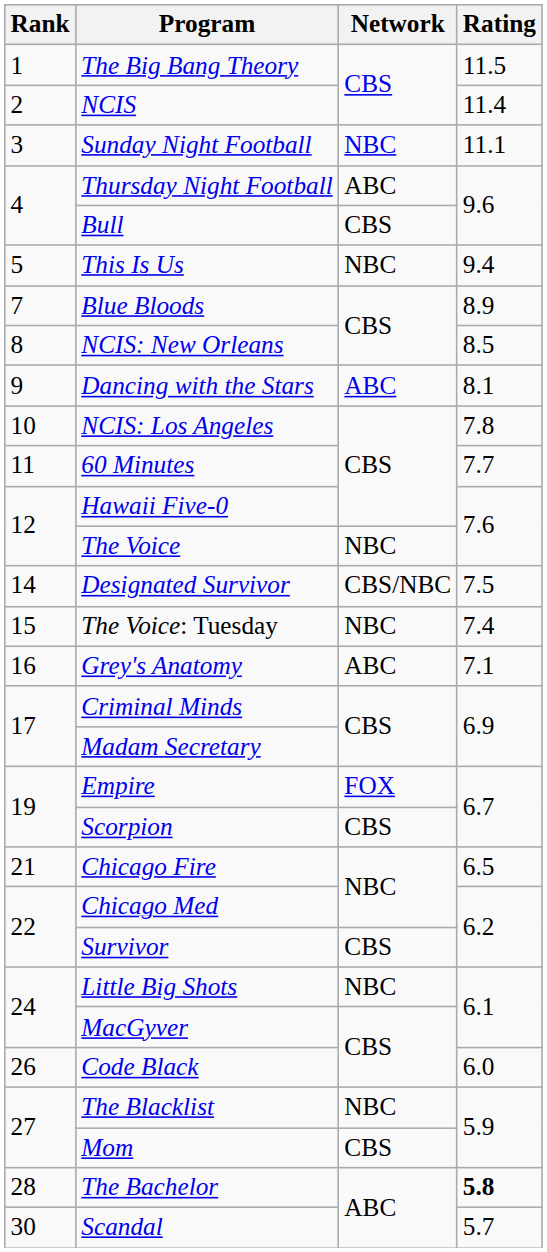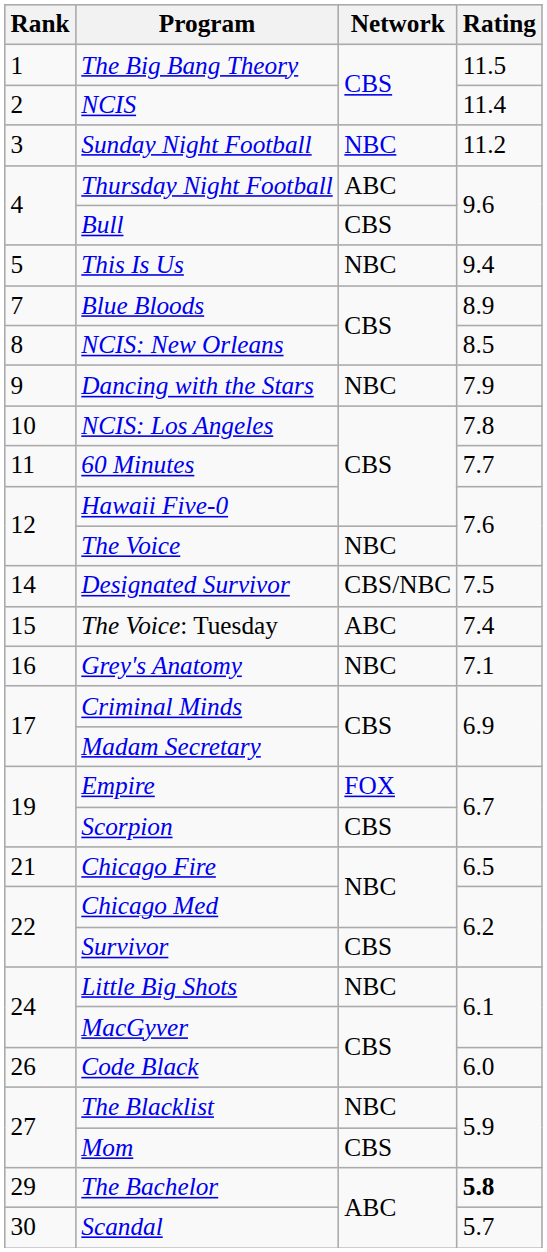Sunday Night Football | Rating: 11.1 -> 11.2
Dancing with the Stars | Network: ABC -> NBC
Dancing with the Stars | Rating: 8.1 -> 7.9
The Voice: Tuesday | Network: NBC -> ABC
Grey's Anatomy | Network: ABC -> NBC
The Bachelor | Rank: 28 -> 29
